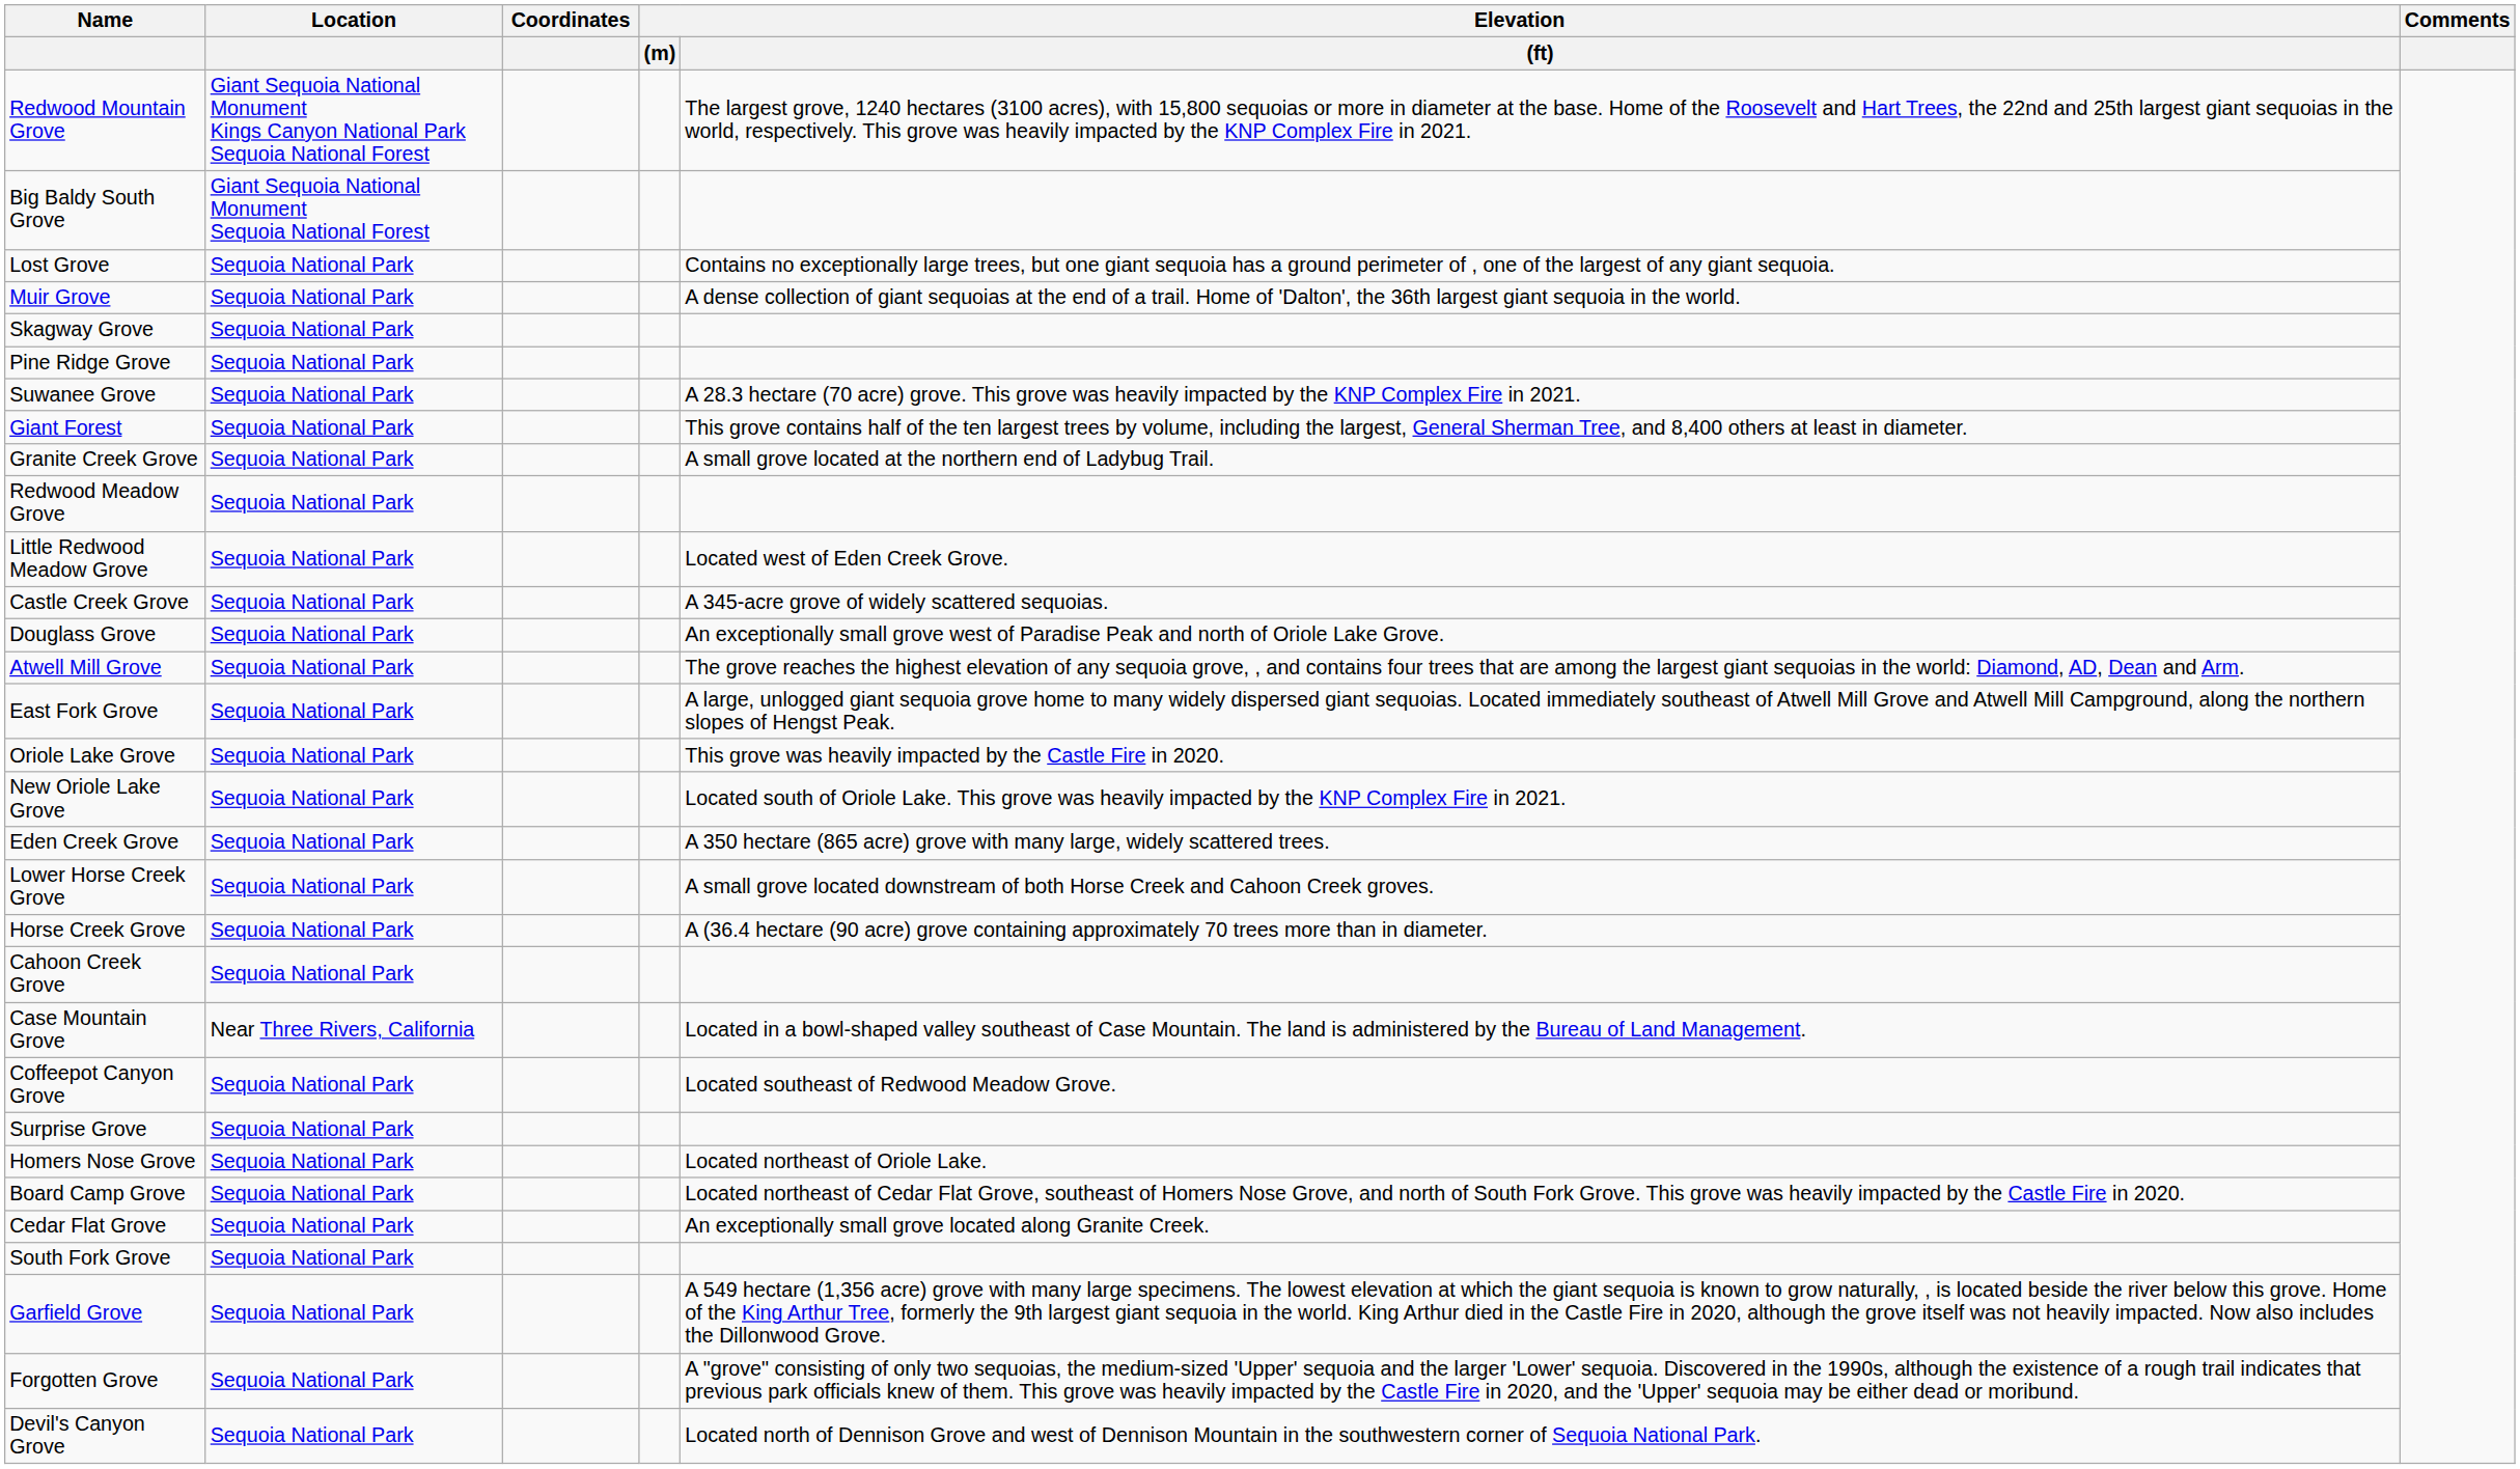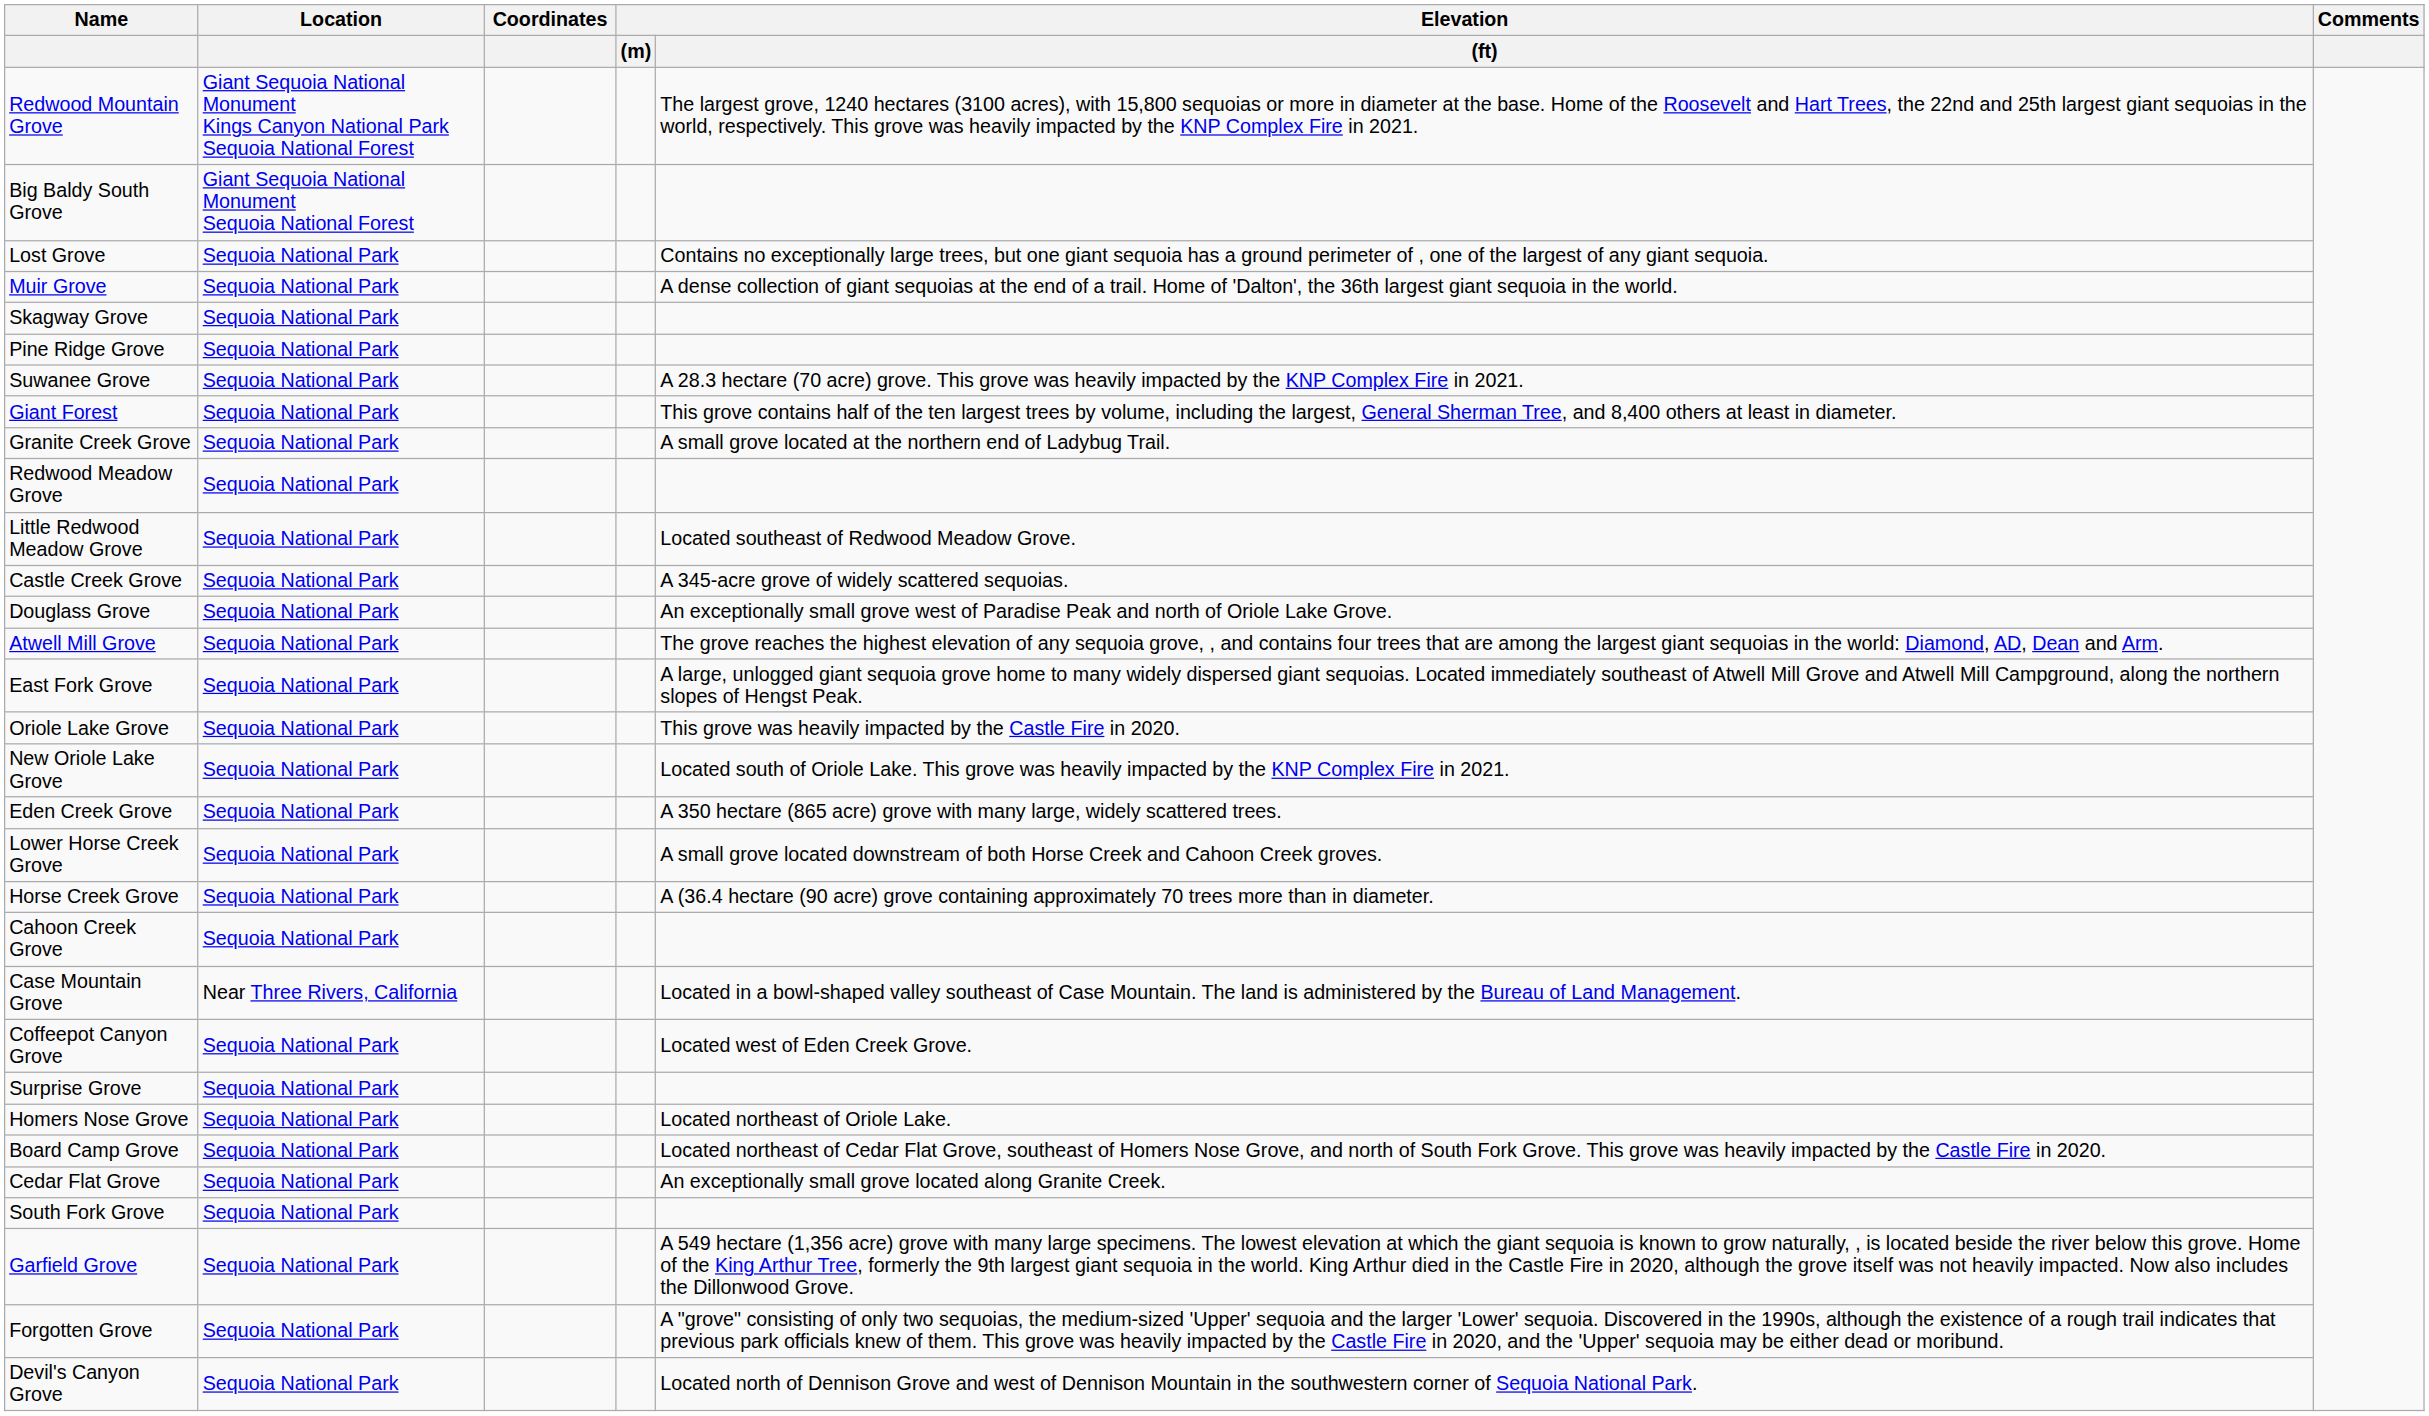Little Redwood Meadow Grove | Elevation / (ft): Located west of Eden Creek Grove. -> Located southeast of Redwood Meadow Grove.
Coffeepot Canyon Grove | Elevation / (ft): Located southeast of Redwood Meadow Grove. -> Located west of Eden Creek Grove.
